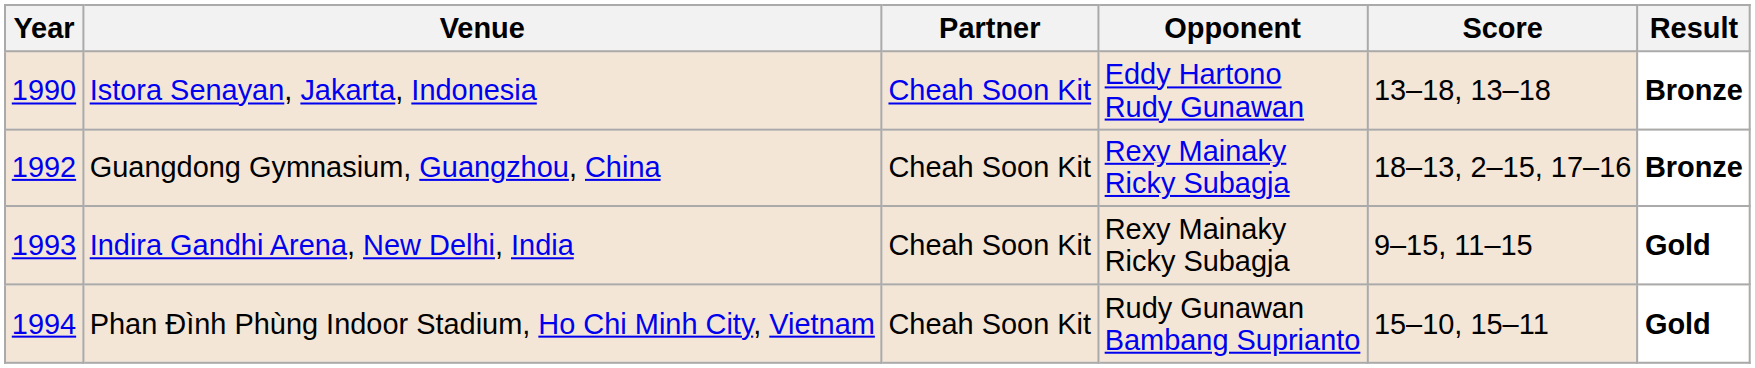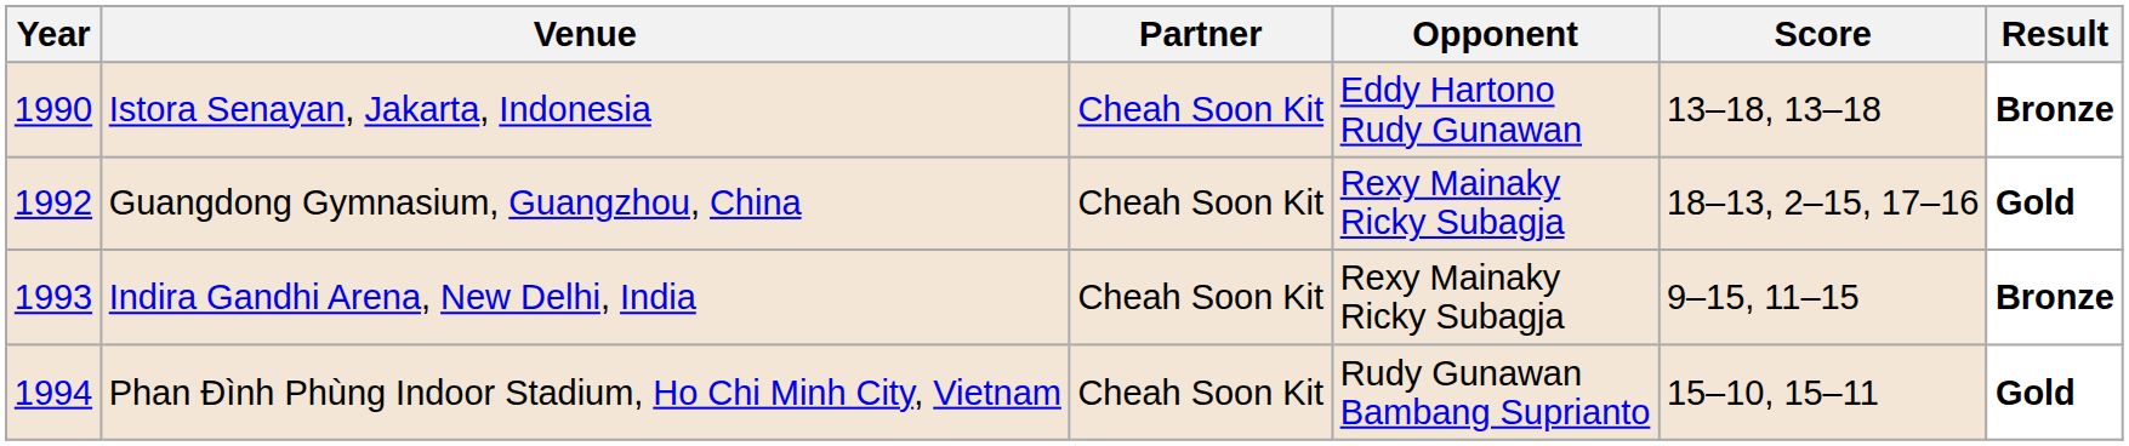Guangdong Gymnasium, Guangzhou, China | Result: Bronze -> Gold
Indira Gandhi Arena, New Delhi, India | Result: Gold -> Bronze
